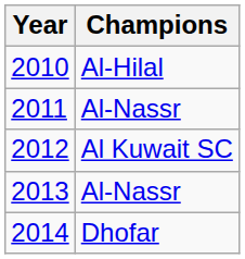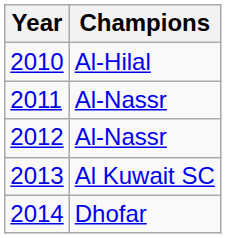2012 | Champions: Al Kuwait SC -> Al-Nassr
2013 | Champions: Al-Nassr -> Al Kuwait SC
